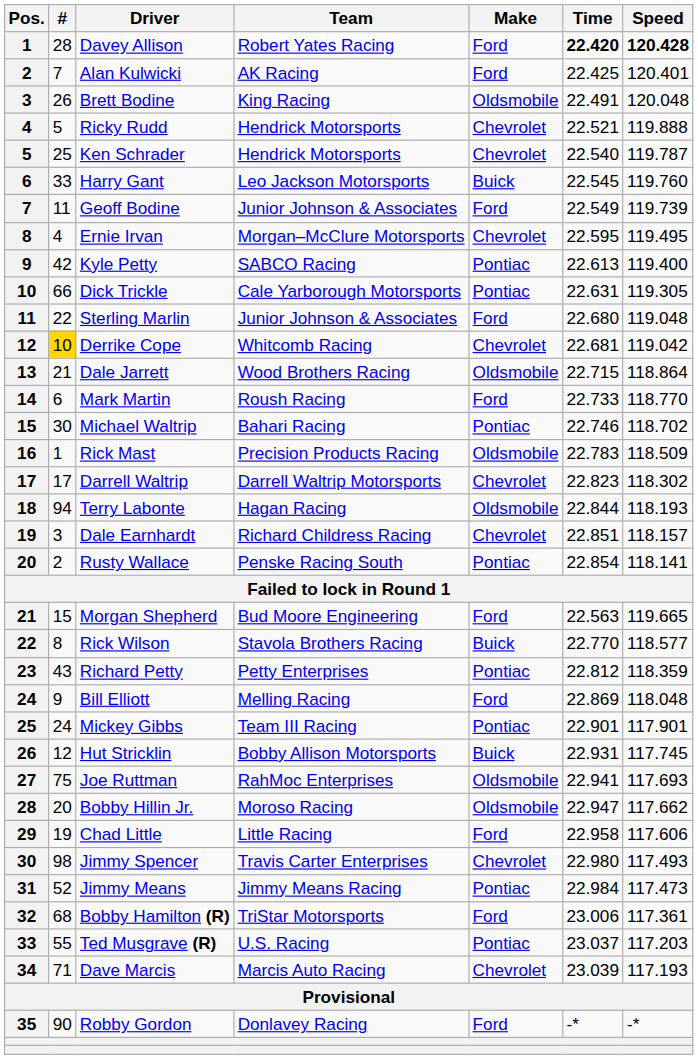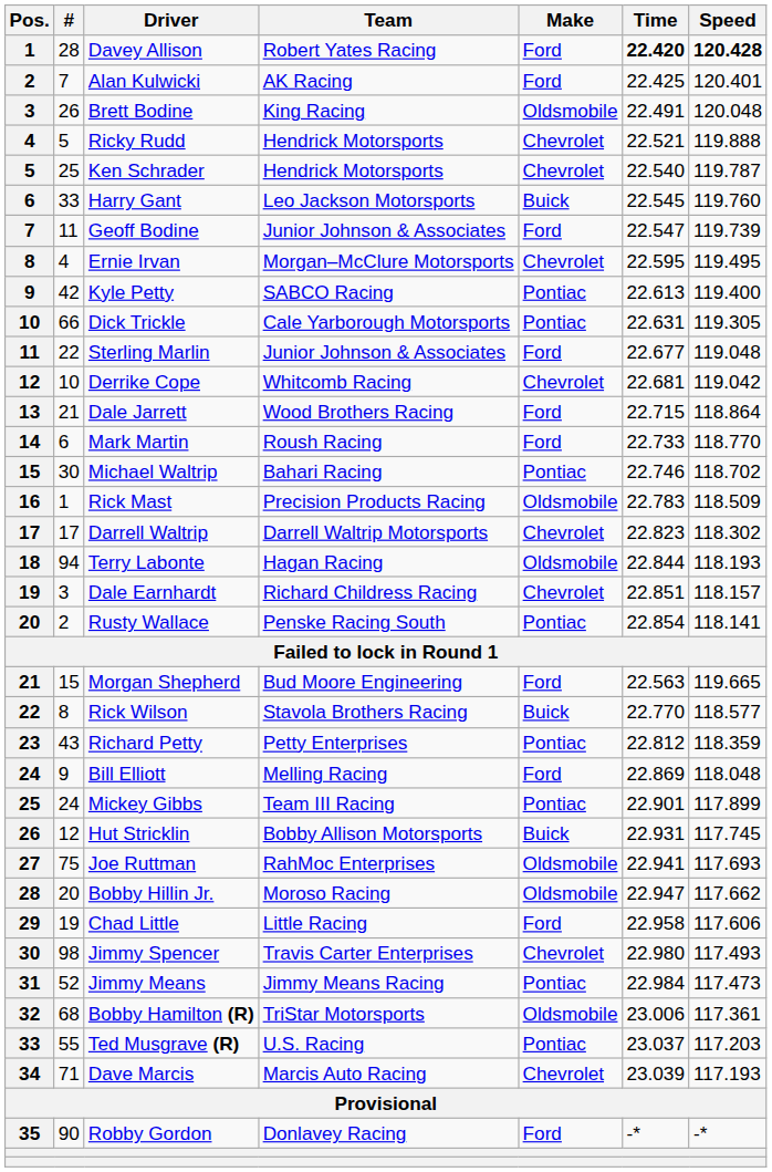Geoff Bodine | Time: 22.549 -> 22.547
Sterling Marlin | Time: 22.680 -> 22.677
Derrike Cope | #: gold background -> no background
Dale Jarrett | Make: Oldsmobile -> Ford
Mickey Gibbs | Speed: 117.901 -> 117.899
Bobby Hamilton (R) | Make: Ford -> Oldsmobile
